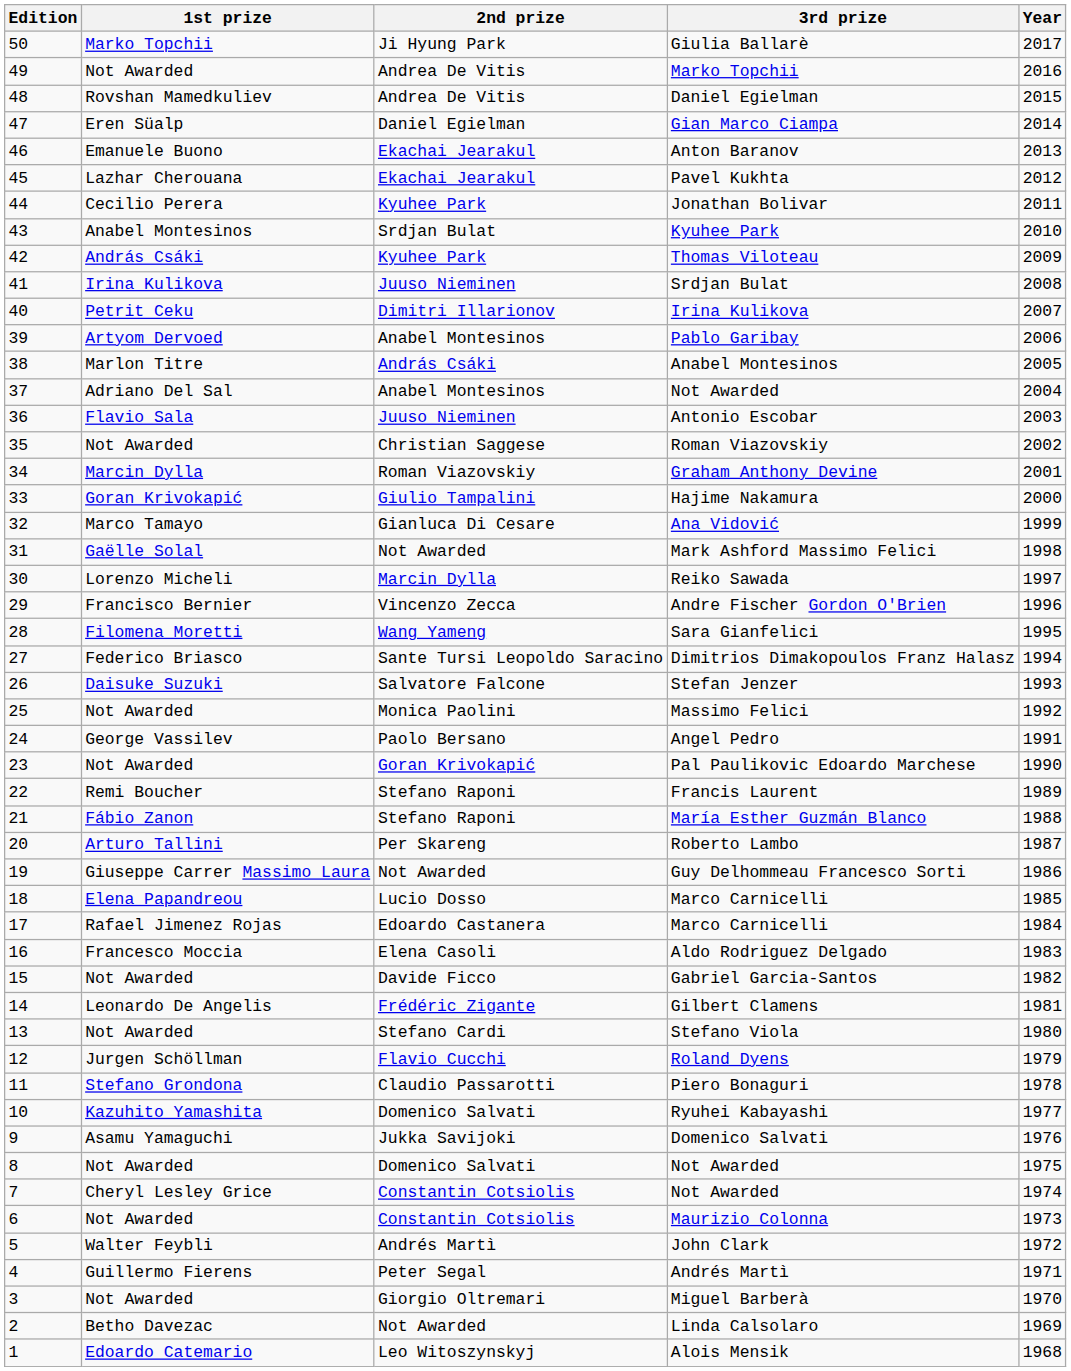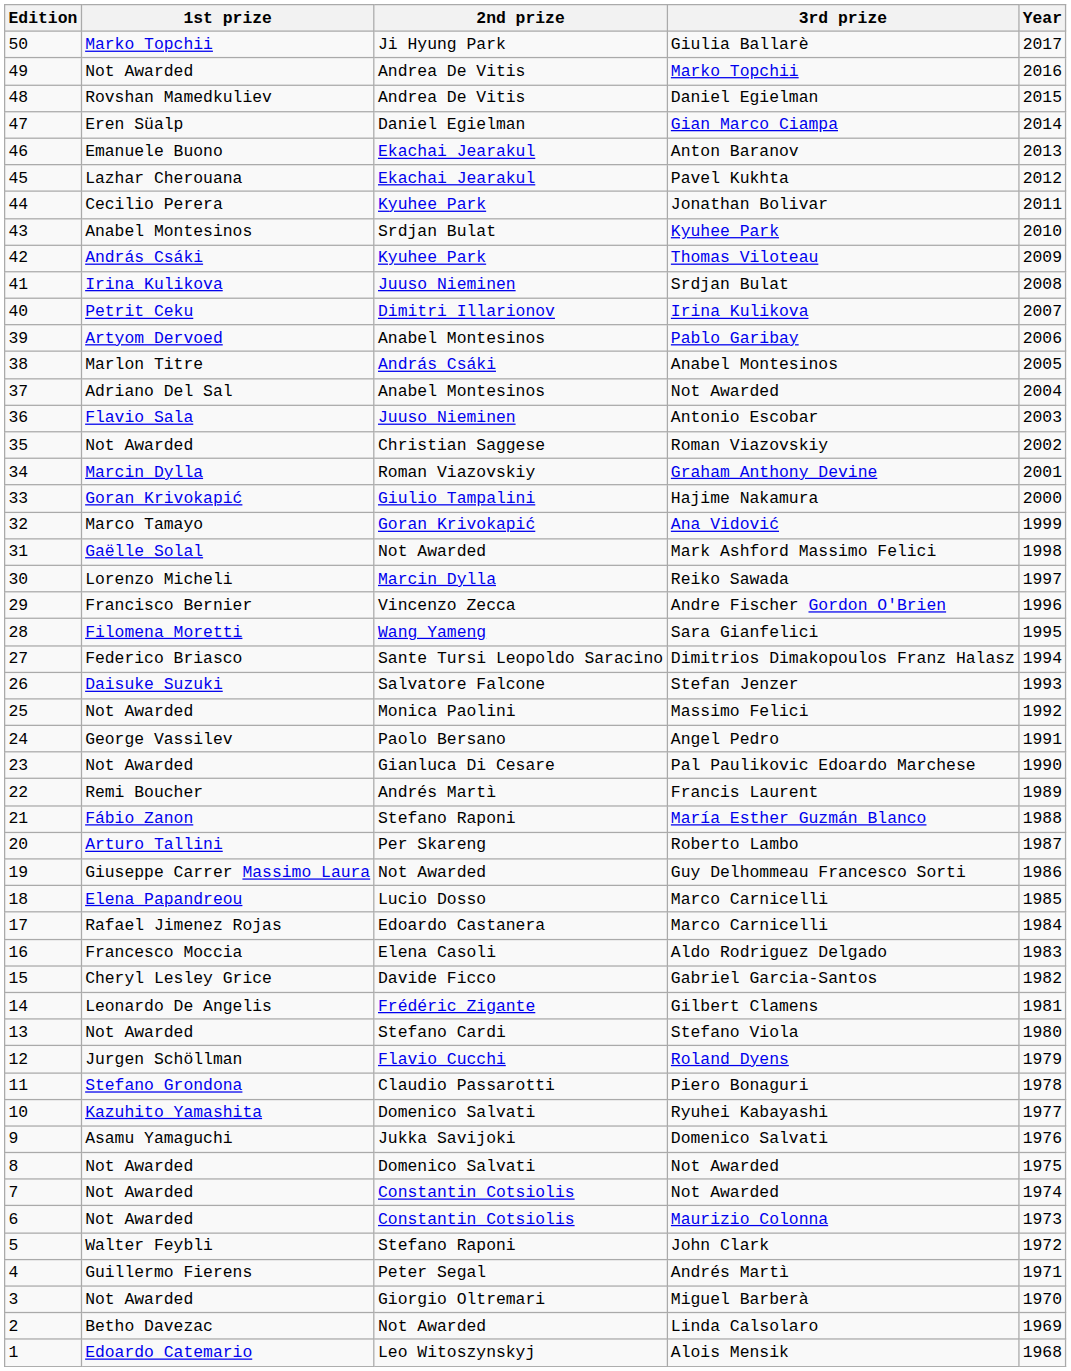Ana Vidović | 2nd prize: Gianluca Di Cesare -> Goran Krivokapić
Pal Paulikovic Edoardo Marchese | 2nd prize: Goran Krivokapić -> Gianluca Di Cesare
Francis Laurent | 2nd prize: Stefano Raponi -> Andrés Martì
Gabriel Garcia-Santos | 1st prize: Not Awarded -> Cheryl Lesley Grice
7 / Not Awarded | 1st prize: Cheryl Lesley Grice -> Not Awarded
John Clark | 2nd prize: Andrés Martì -> Stefano Raponi
